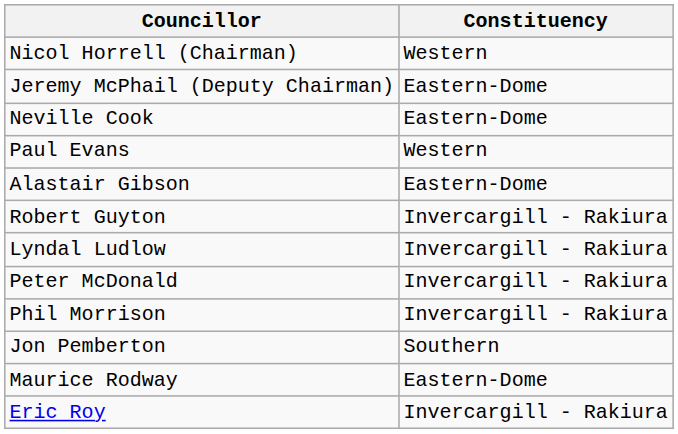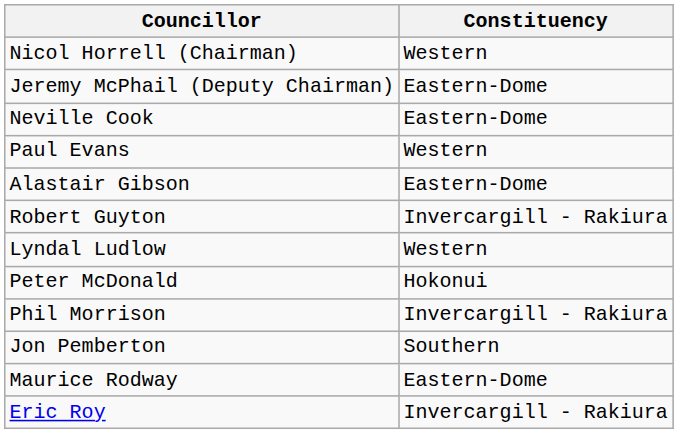Lyndal Ludlow | Constituency: Invercargill - Rakiura -> Western
Peter McDonald | Constituency: Invercargill - Rakiura -> Hokonui
